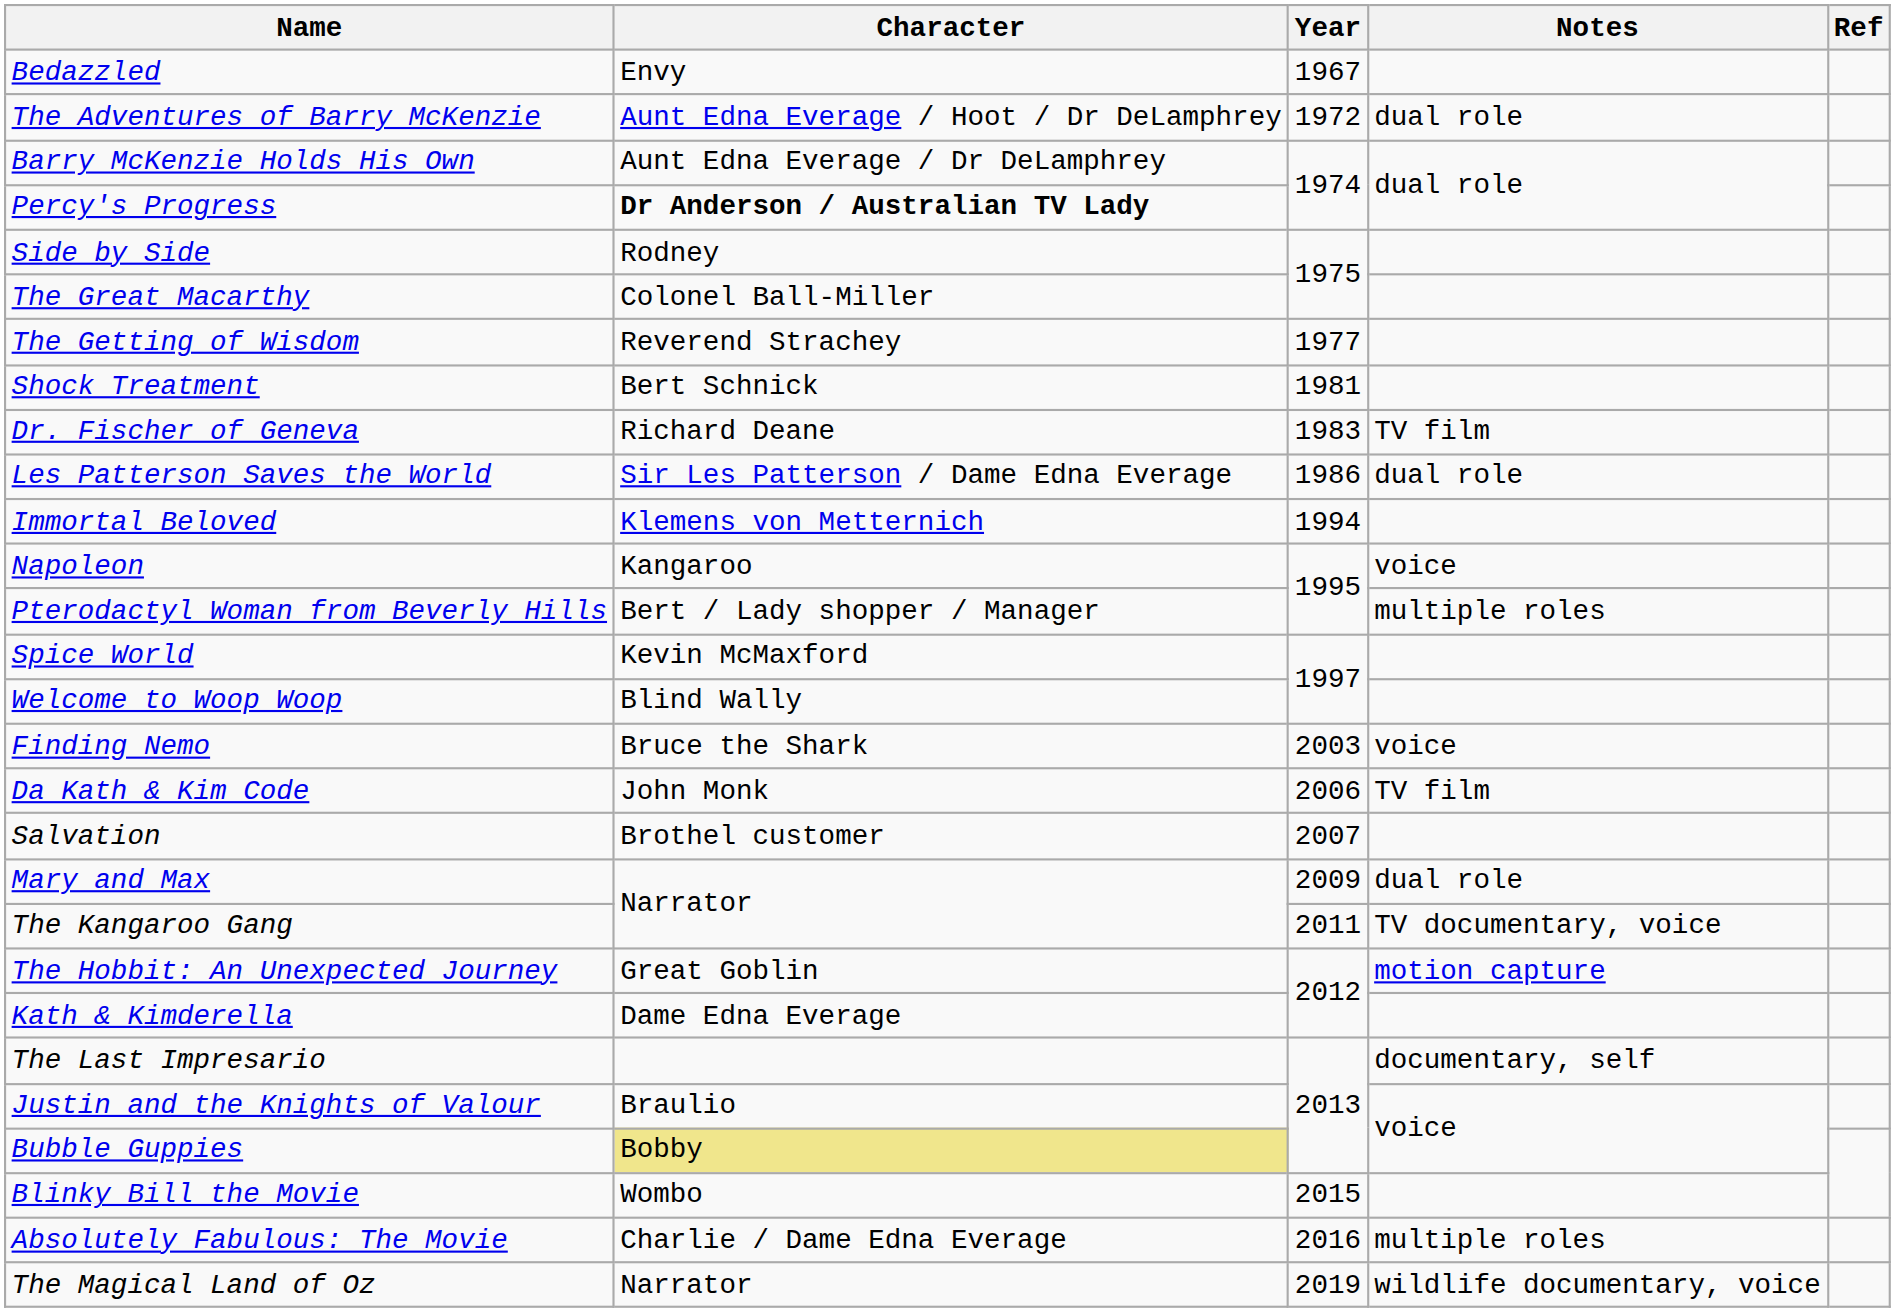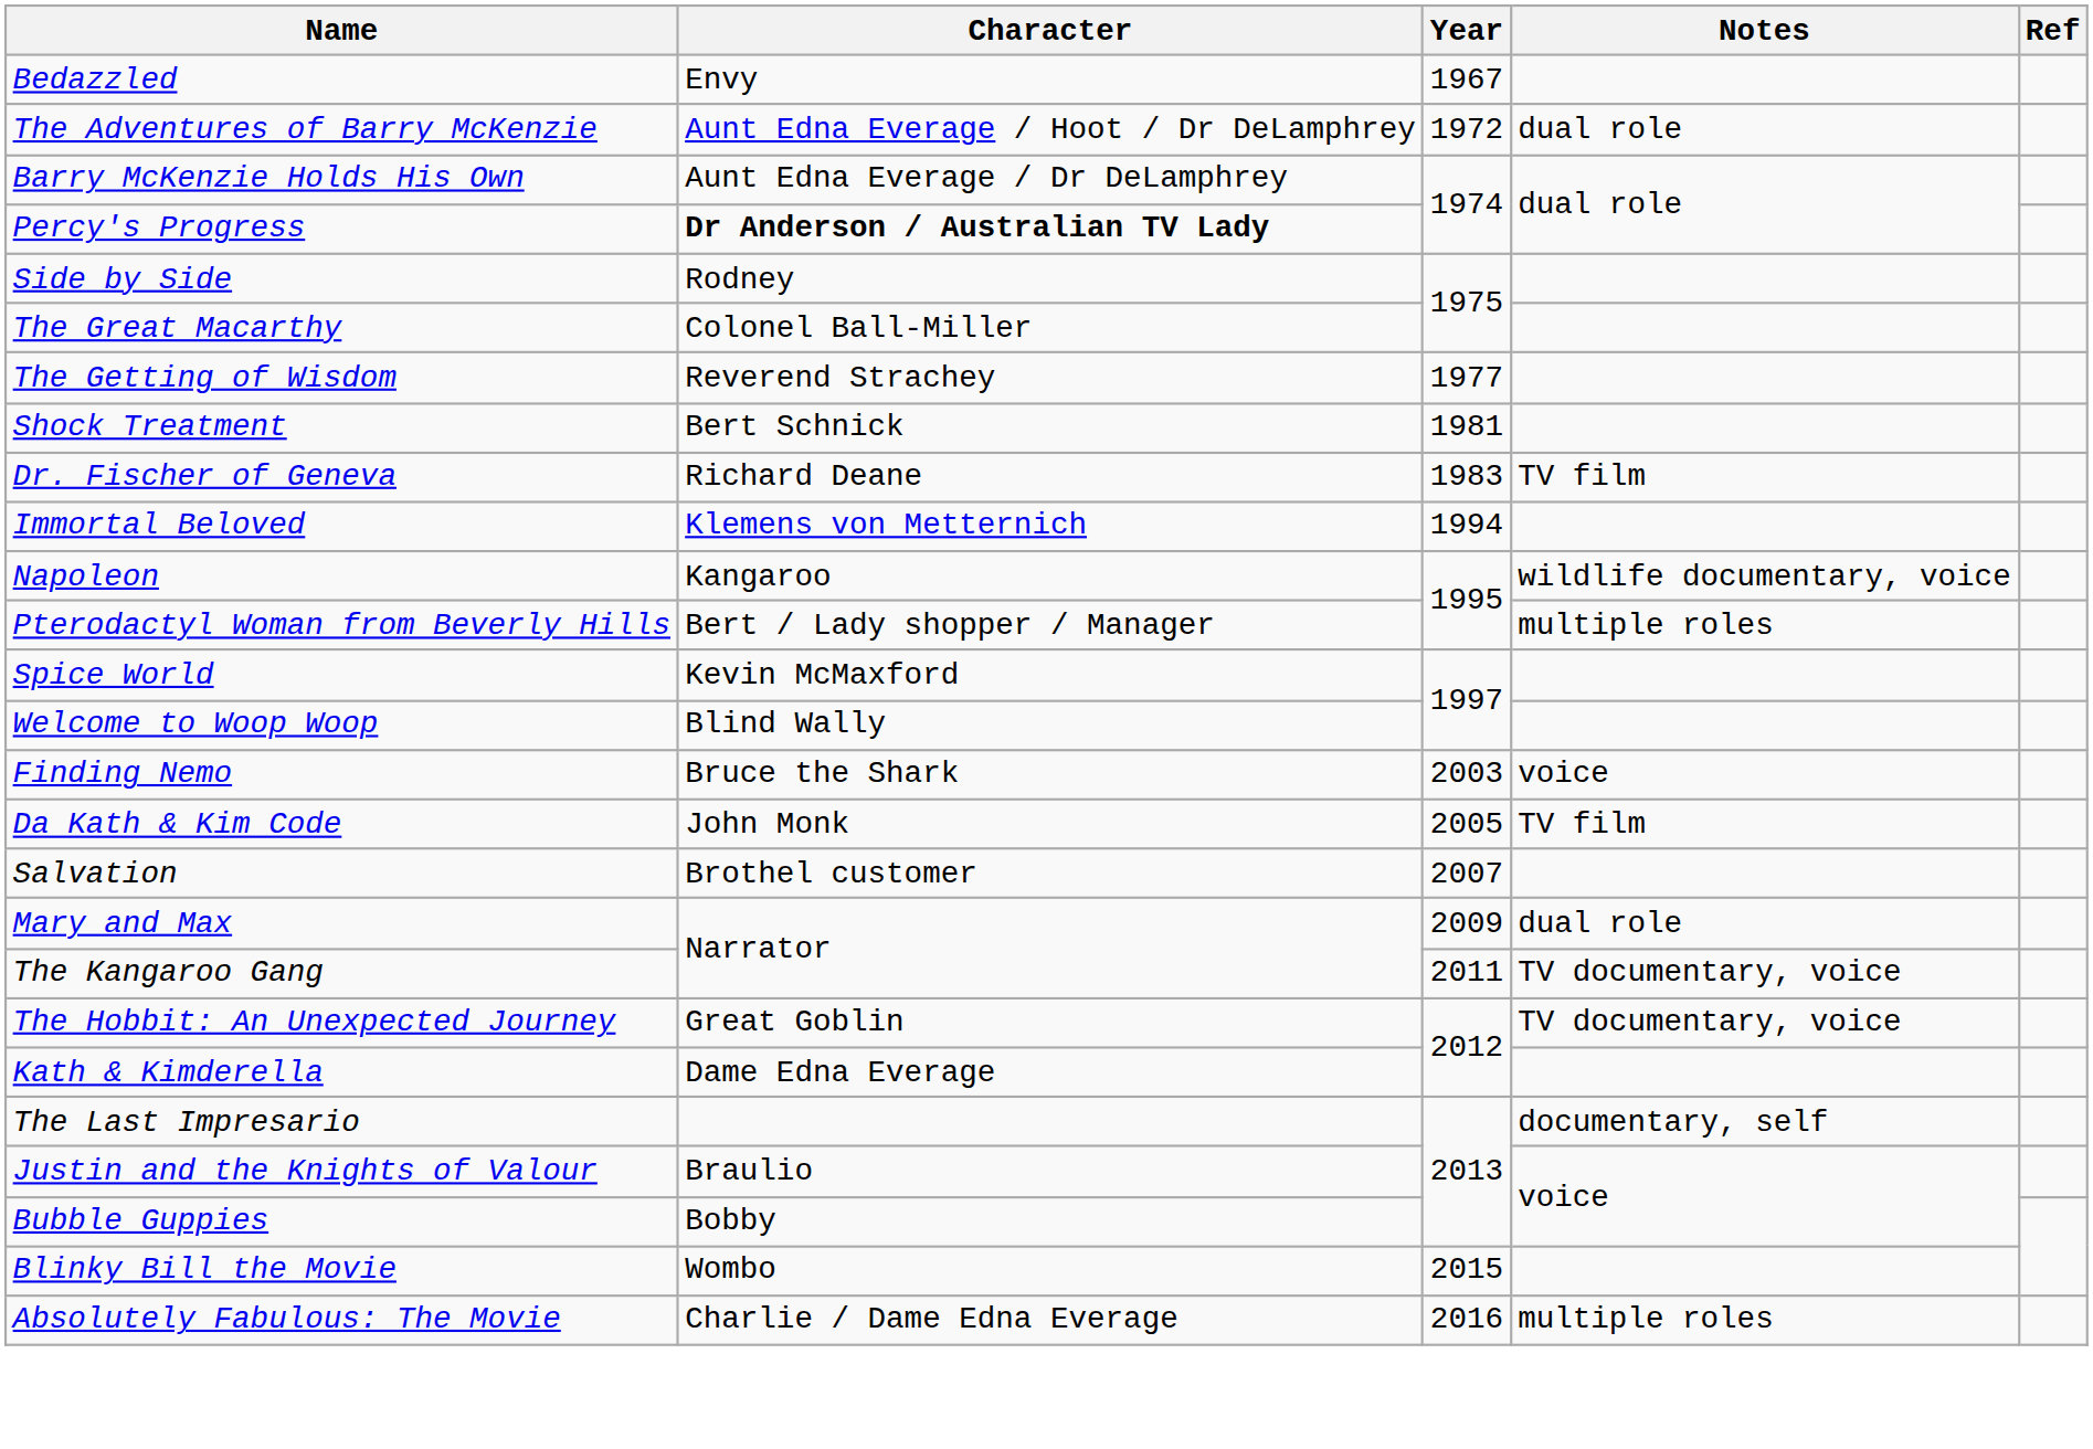- row: Les Patterson Saves the World | Sir Les Patterson / Dame Edna Everage | 1986 | dual role
Napoleon | Notes: voice -> wildlife documentary, voice
Da Kath & Kim Code | Year: 2006 -> 2005
The Hobbit: An Unexpected Journey | Notes: motion capture -> TV documentary, voice
Bubble Guppies | Character: khaki background -> no background
- row: The Magical Land of Oz | Narrator | 2019 | wildlife documentary, voice
